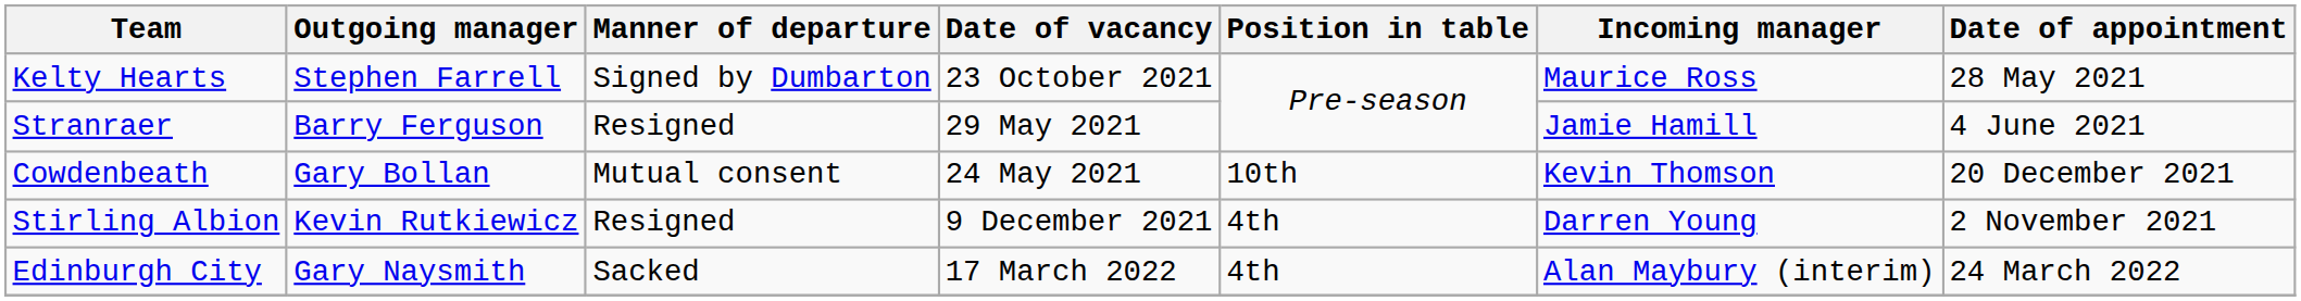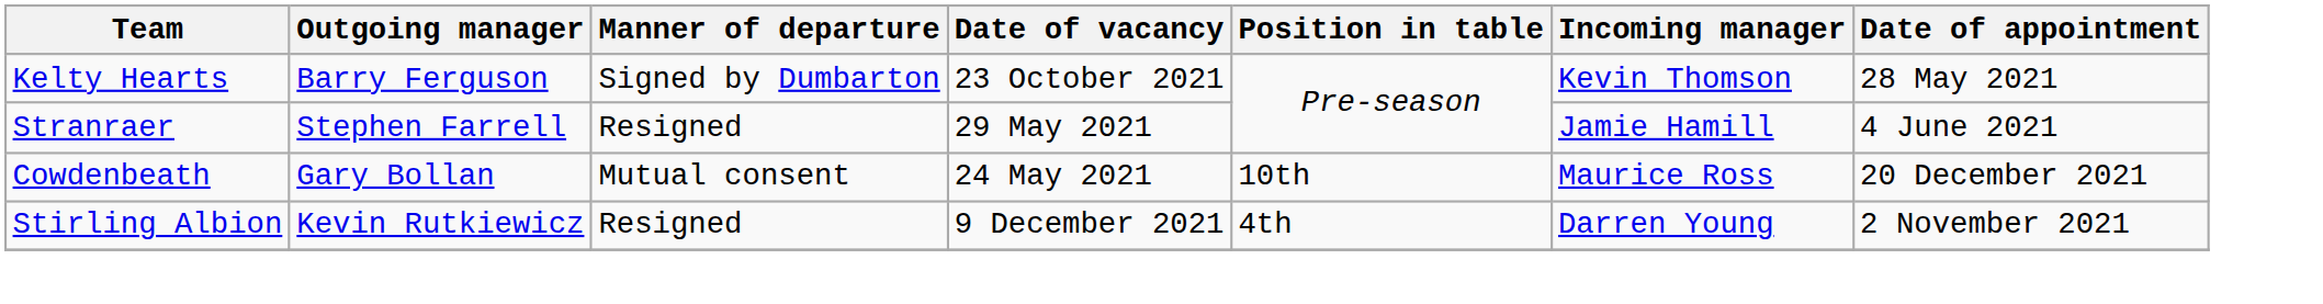Kelty Hearts | Outgoing manager: Stephen Farrell -> Barry Ferguson
Kelty Hearts | Incoming manager: Maurice Ross -> Kevin Thomson
Stranraer | Outgoing manager: Barry Ferguson -> Stephen Farrell
Cowdenbeath | Incoming manager: Kevin Thomson -> Maurice Ross
- row: Edinburgh City | Gary Naysmith | Sacked | 17 March 2022 | 4th | Alan Maybury (interim) | 24 March 2022
